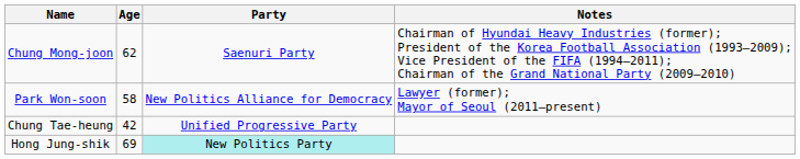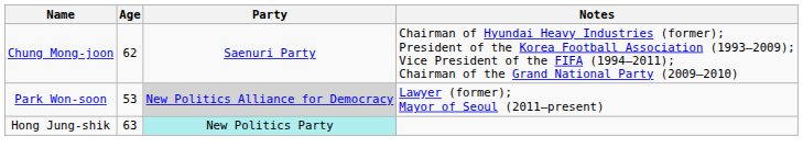Park Won-soon | Age: 58 -> 53
Park Won-soon | Party: no background -> lightgrey background
- row: Chung Tae-heung | 42 | Unified Progressive Party
Hong Jung-shik | Age: 69 -> 63
